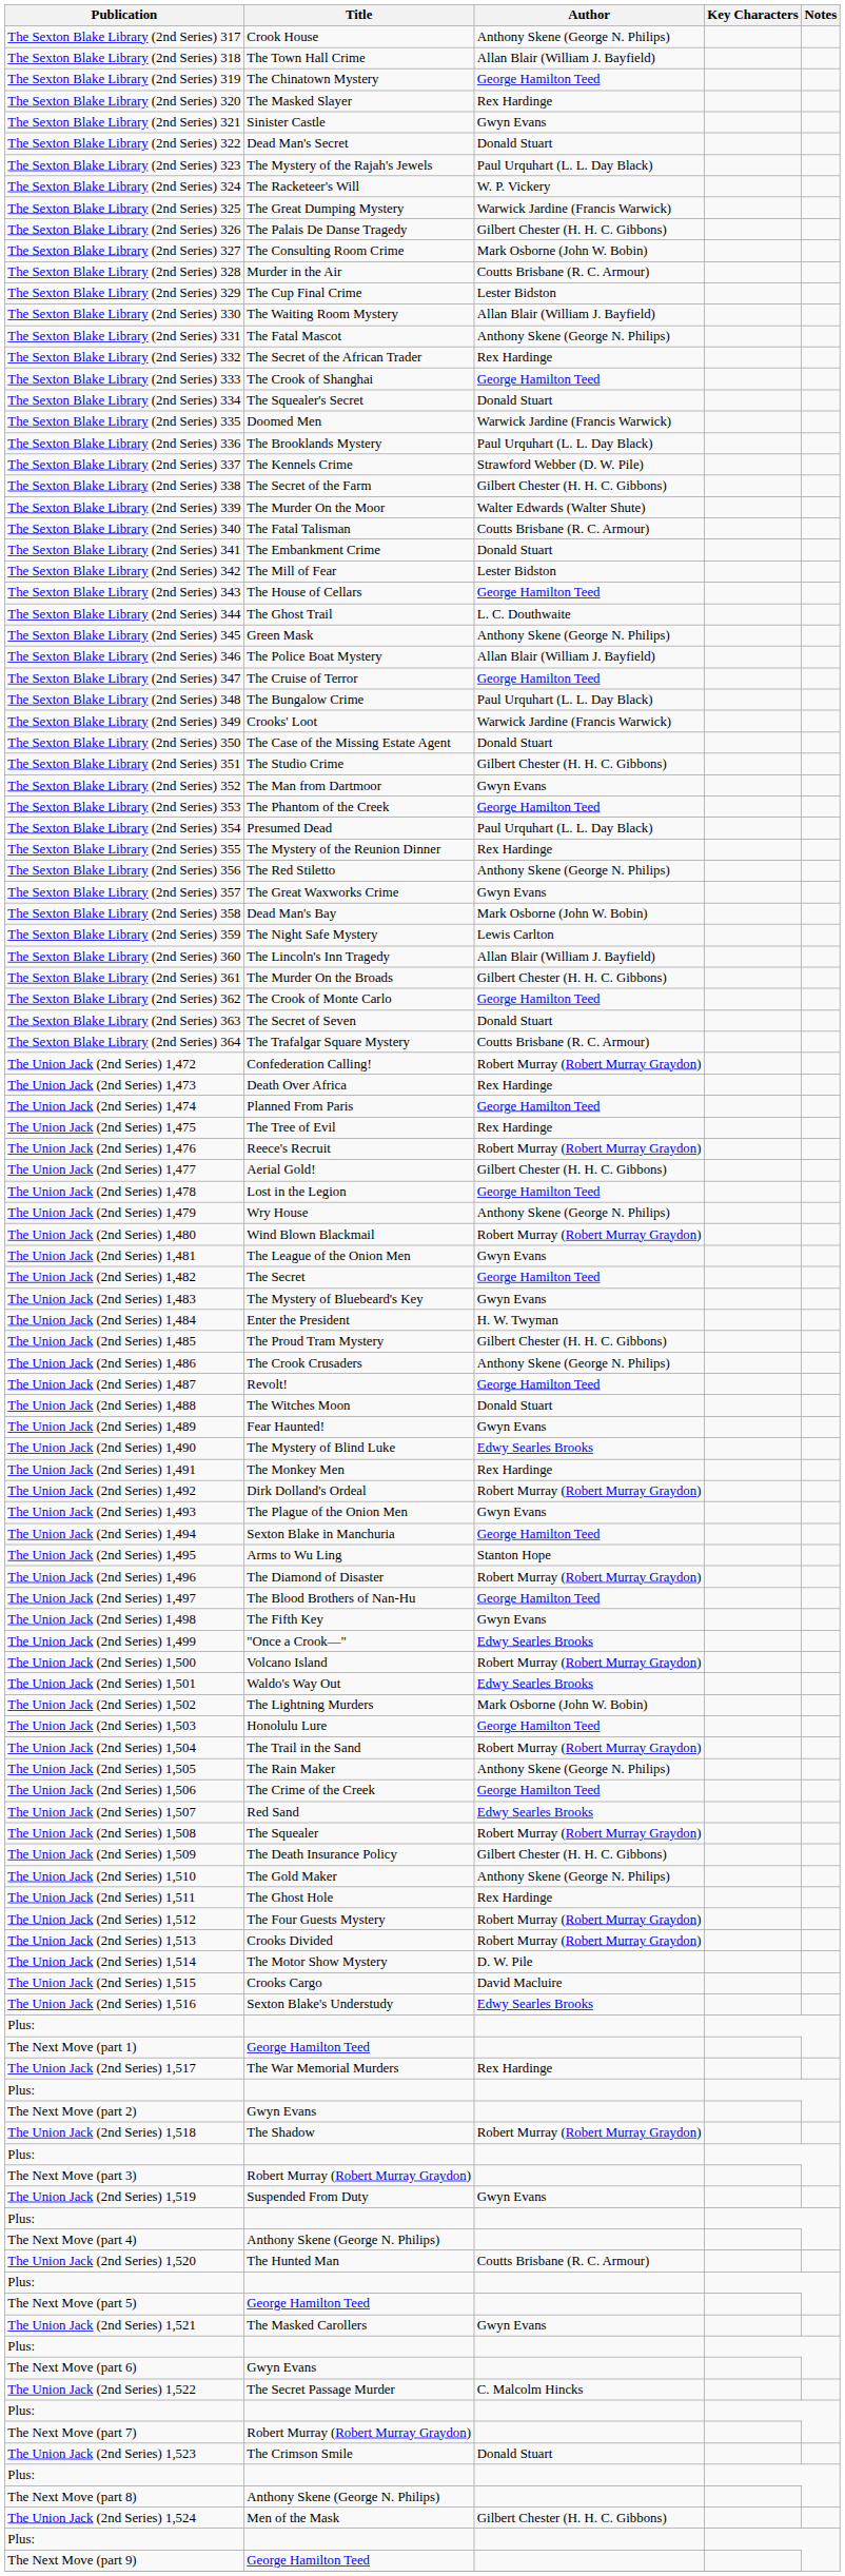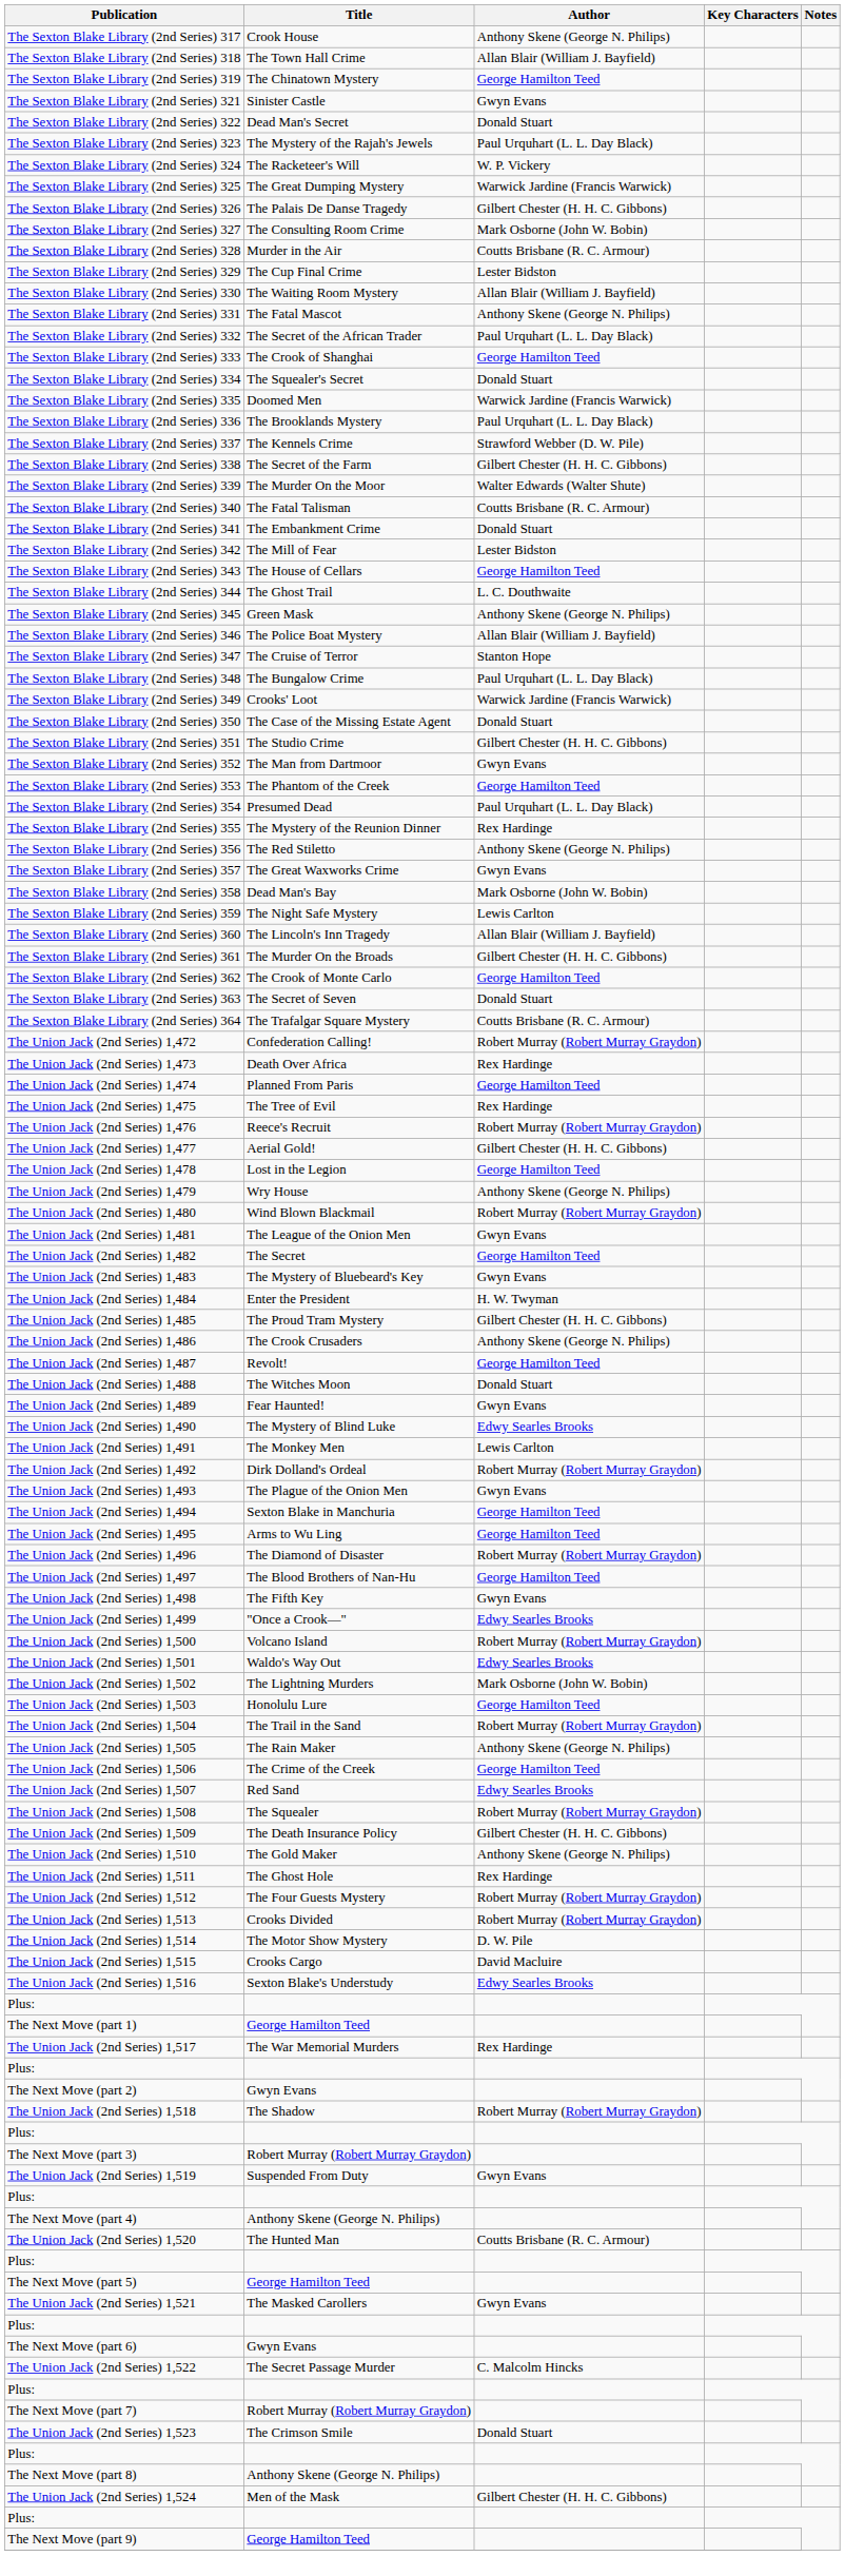- row: The Sexton Blake Library (2nd Series) 320 | The Masked Slayer | Rex Hardinge
The Sexton Blake Library (2nd Series) 332 | Author: Rex Hardinge -> Paul Urquhart (L. L. Day Black)
The Sexton Blake Library (2nd Series) 347 | Author: George Hamilton Teed -> Stanton Hope
The Union Jack (2nd Series) 1,491 | Author: Rex Hardinge -> Lewis Carlton
The Union Jack (2nd Series) 1,495 | Author: Stanton Hope -> George Hamilton Teed
